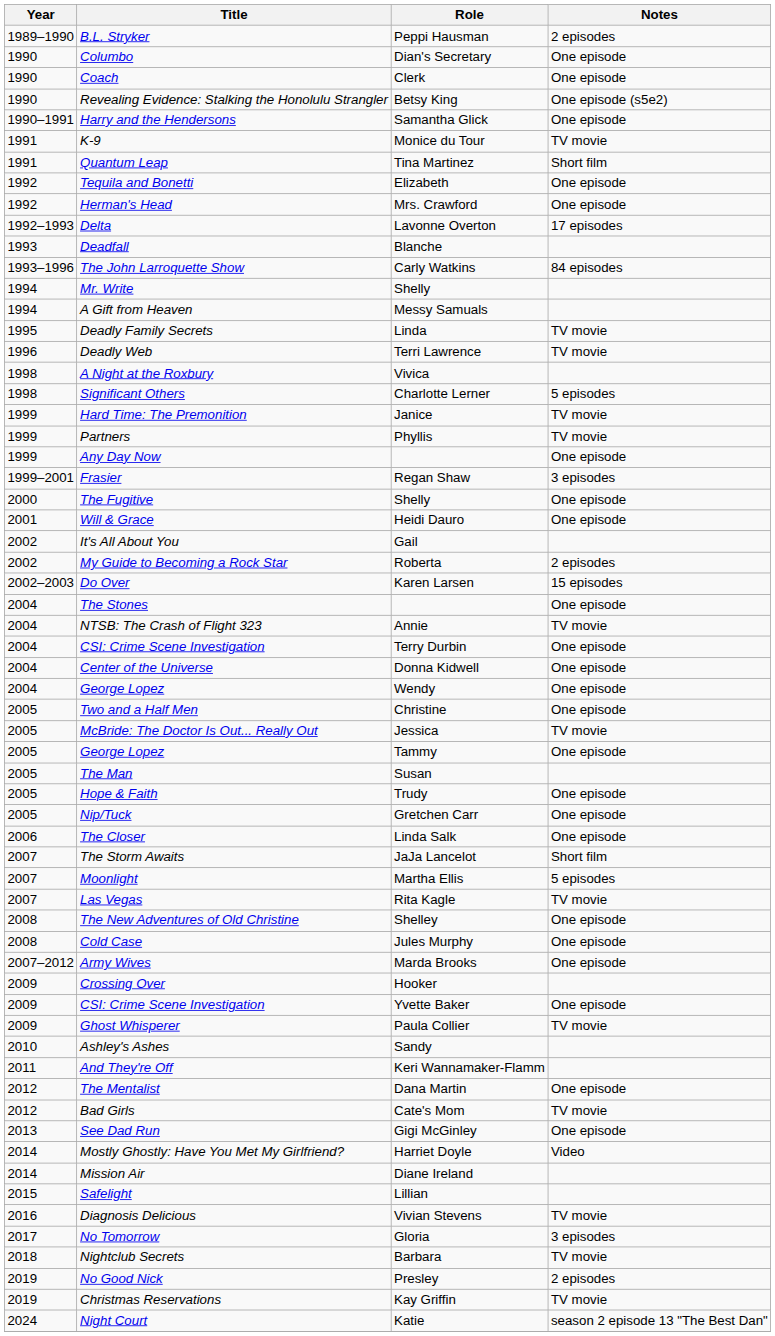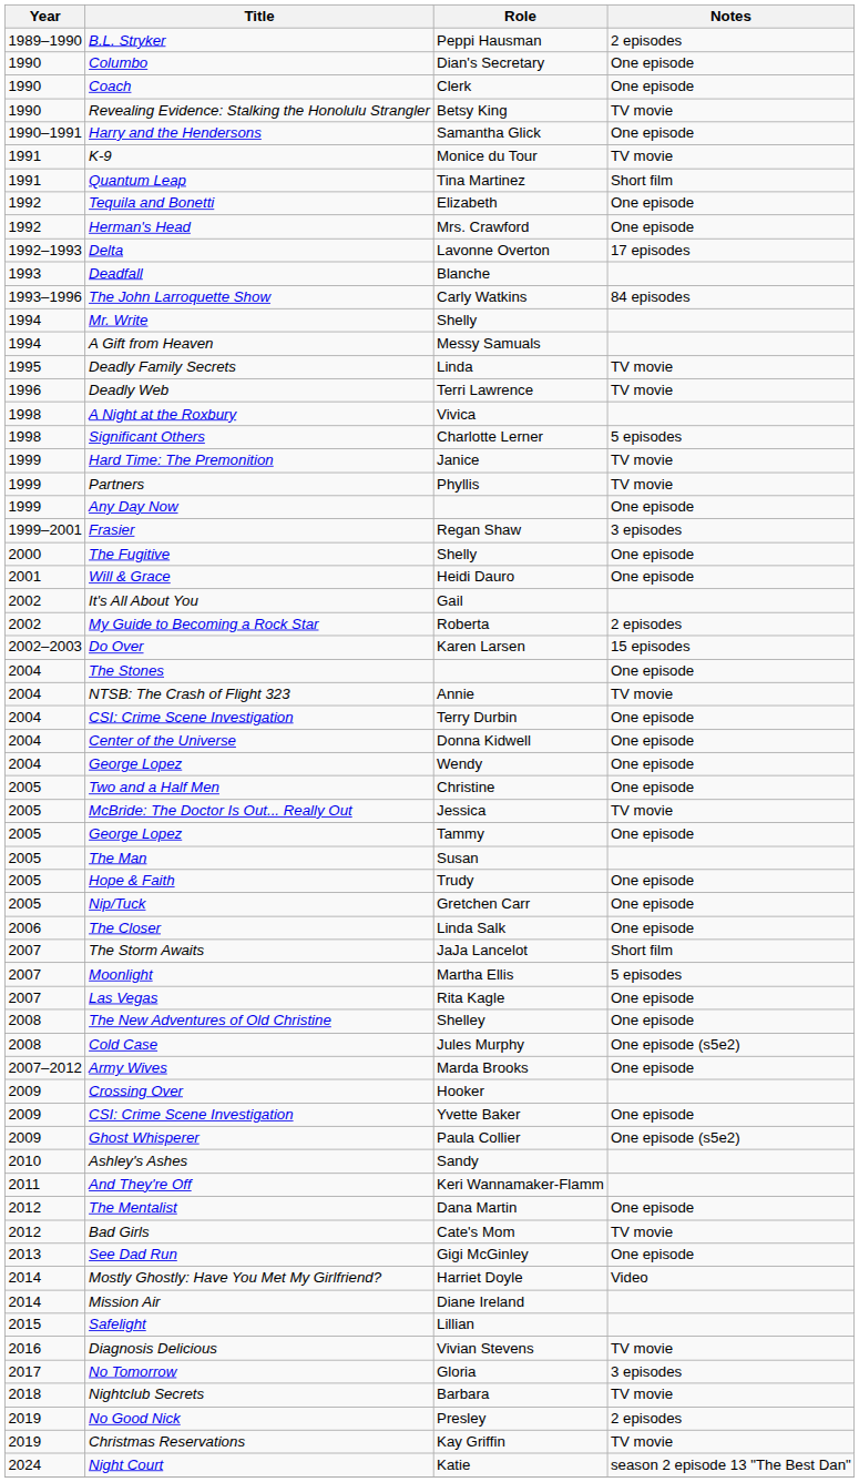Revealing Evidence: Stalking the Honolulu Strangler | Notes: One episode (s5e2) -> TV movie
Las Vegas | Notes: TV movie -> One episode
Cold Case | Notes: One episode -> One episode (s5e2)
Ghost Whisperer | Notes: TV movie -> One episode (s5e2)
